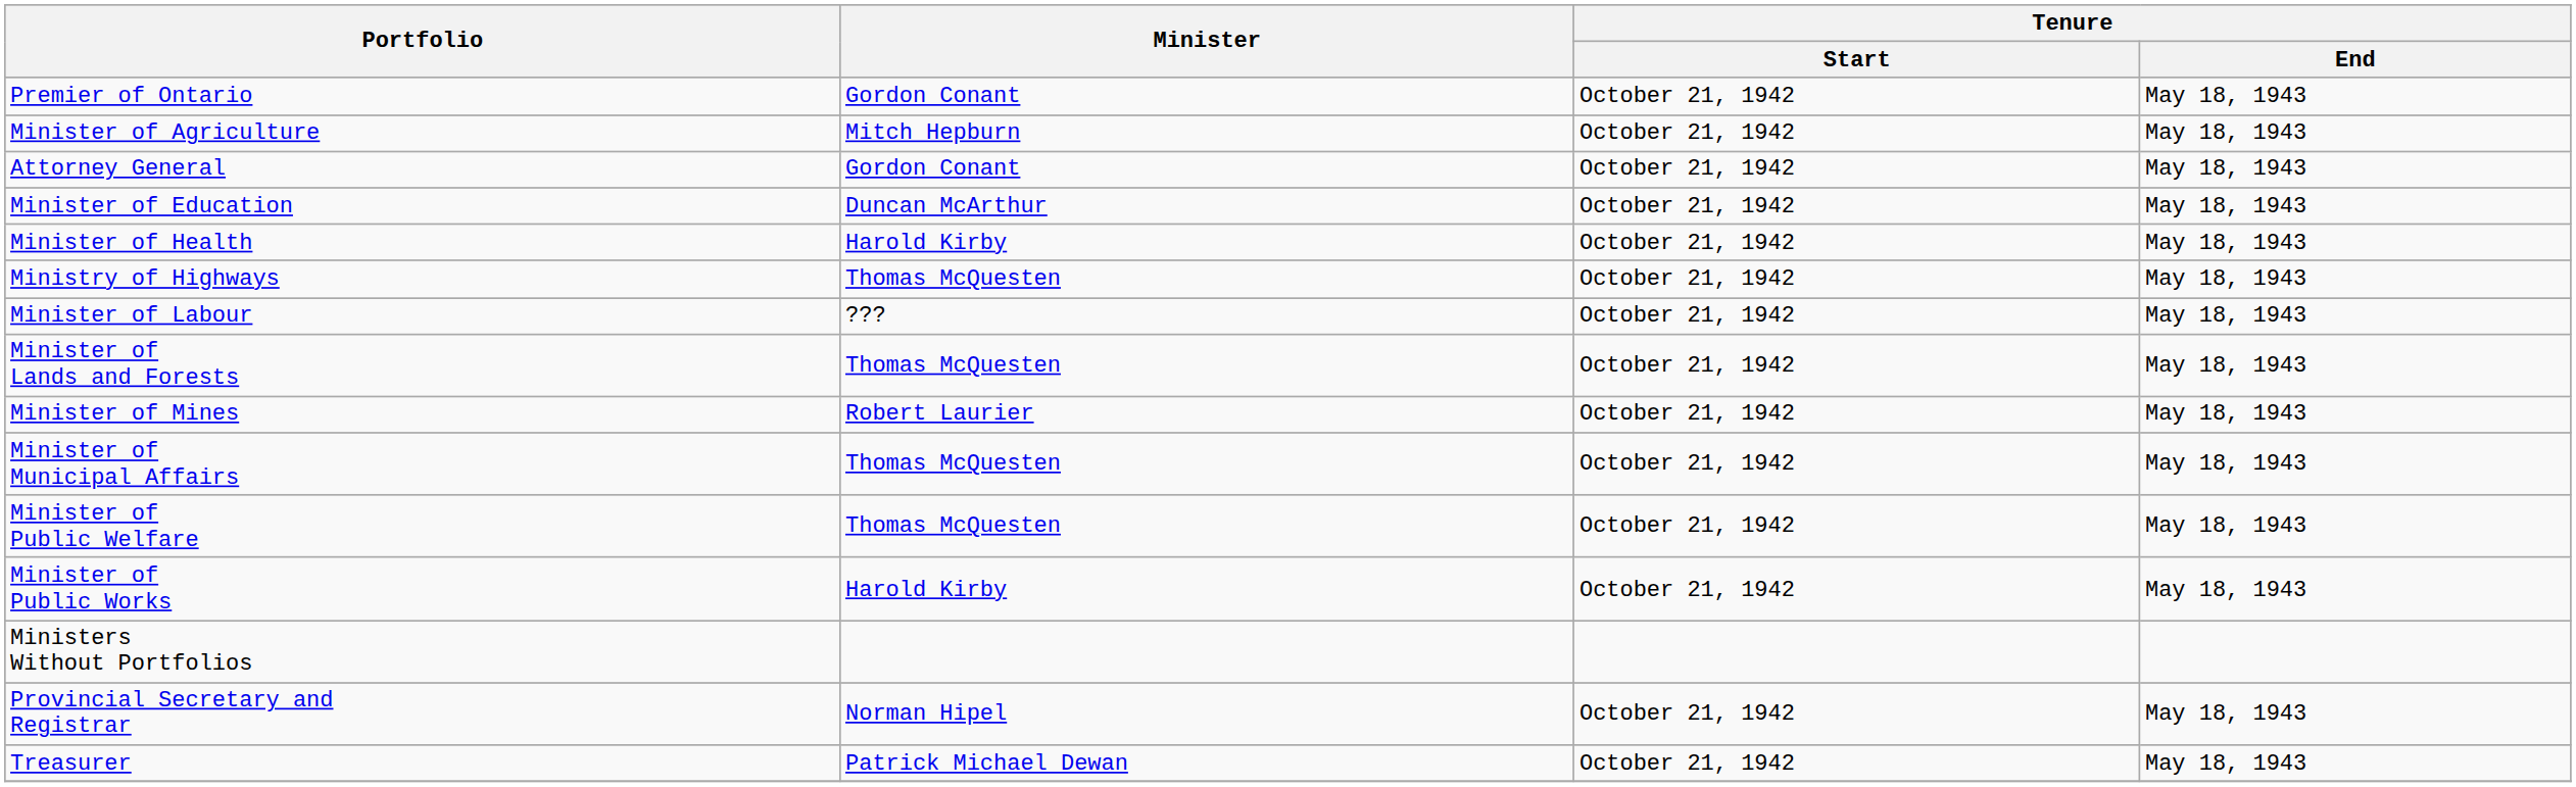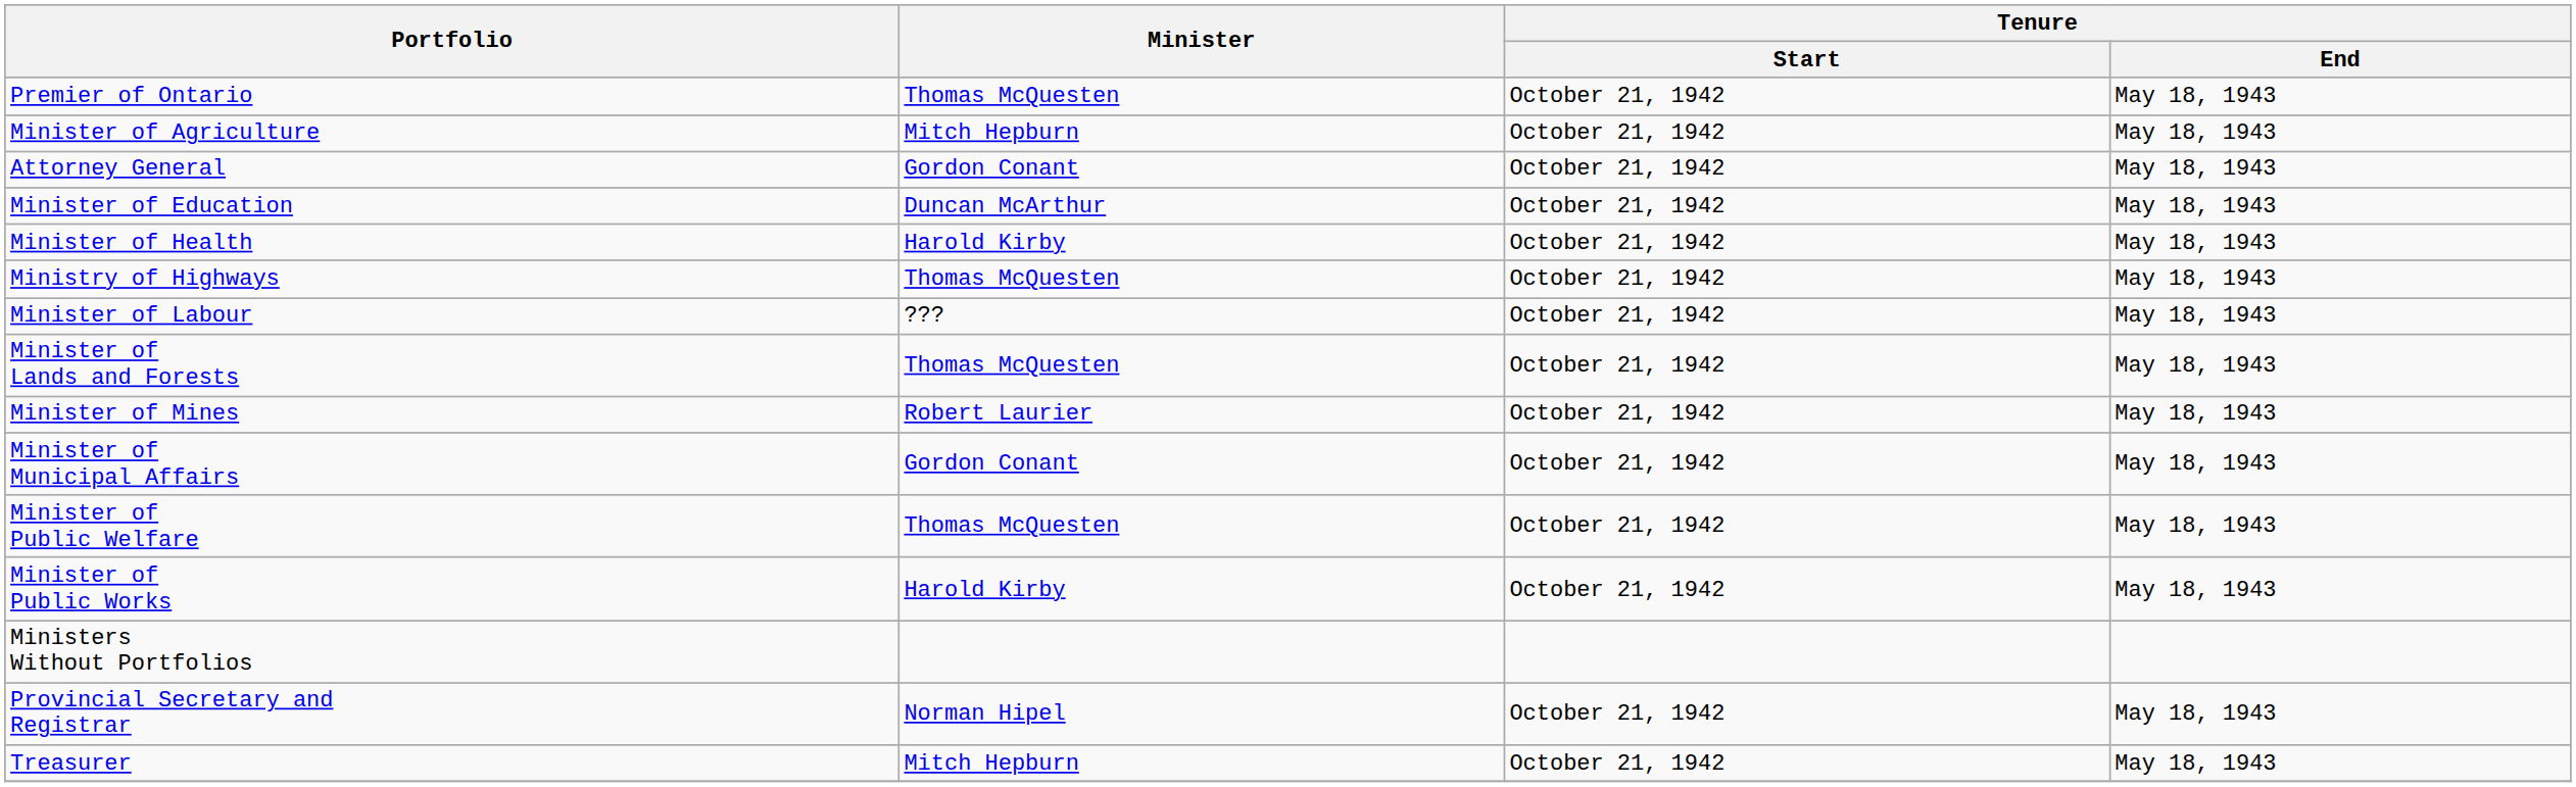Premier of Ontario | Minister: Gordon Conant -> Thomas McQuesten
Minister of Municipal Affairs | Minister: Thomas McQuesten -> Gordon Conant
Treasurer | Minister: Patrick Michael Dewan -> Mitch Hepburn
